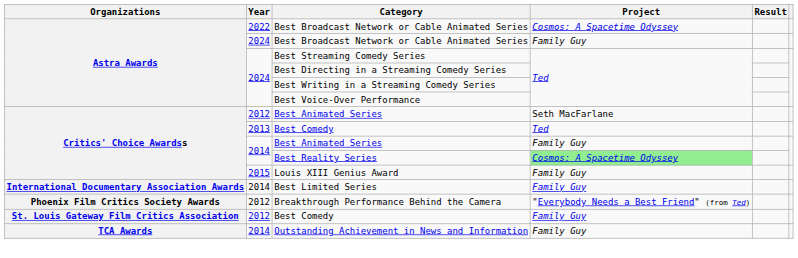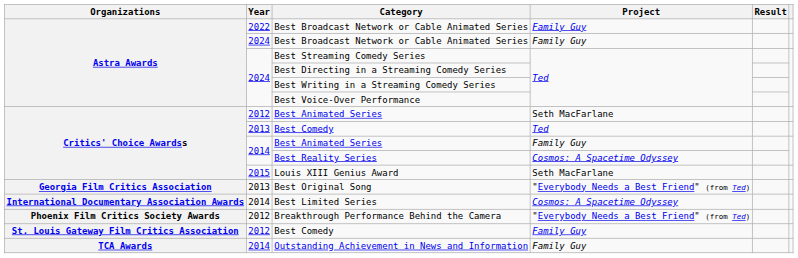2022 / Best Broadcast Network or Cable Animated Series | Project: Cosmos: A Spacetime Odyssey -> Family Guy
Best Reality Series | Project: lightgreen background -> no background
Louis XIII Genius Award | Project: Family Guy -> Seth MacFarlane
+ row: Georgia Film Critics Association | 2013 | Best Original Song | "Everybody Needs a Best Friend" (from Ted)
Best Limited Series | Project: Family Guy -> Cosmos: A Spacetime Odyssey
